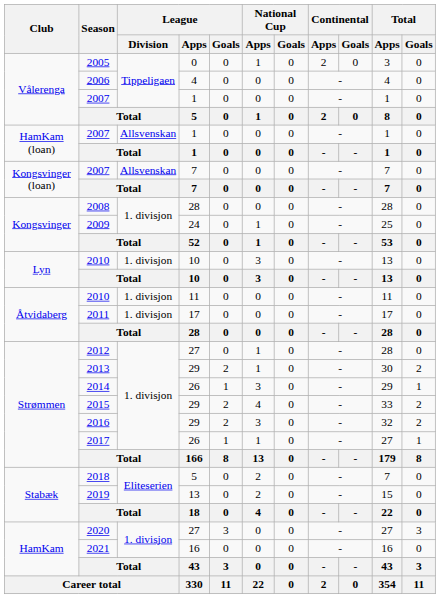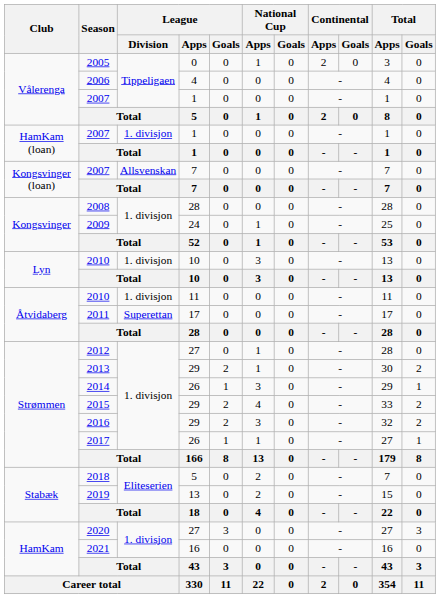HamKam (loan) / 2007 | League / Division: Allsvenskan -> 1. divisjon
2011 | League / Division: 1. divisjon -> Superettan
